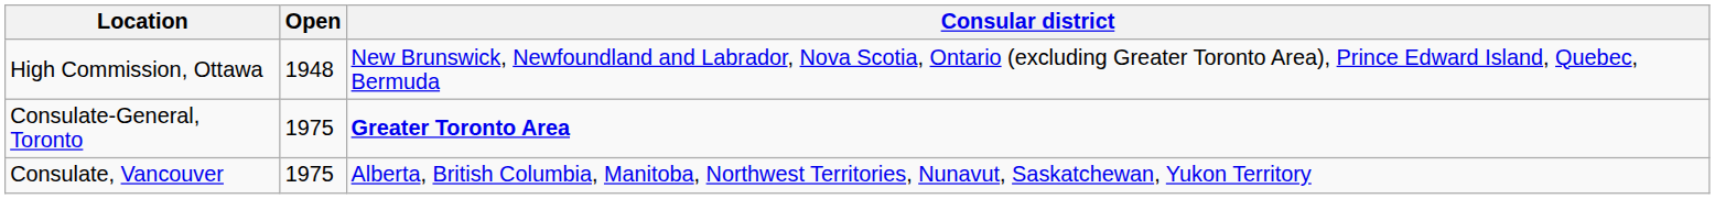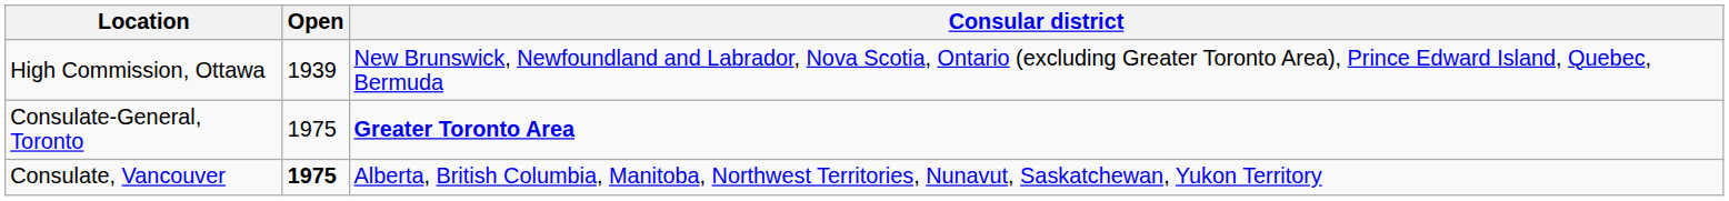High Commission, Ottawa | Open: 1948 -> 1939
Consulate, Vancouver | Open: normal -> bold
